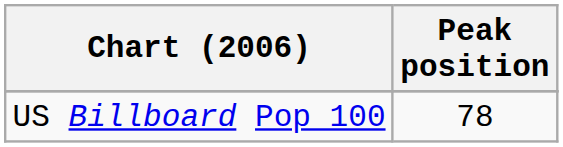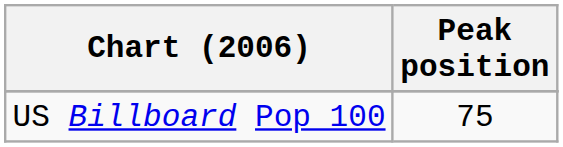US Billboard Pop 100 | Peak position: 78 -> 75
